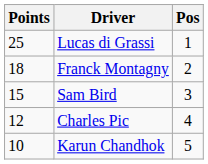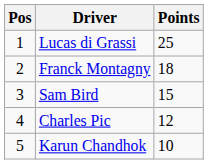columns swapped: Pos <-> Points
